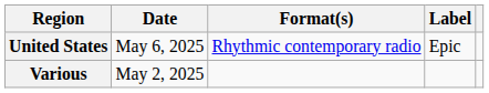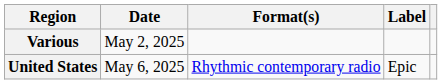rows swapped: Various <-> United States
